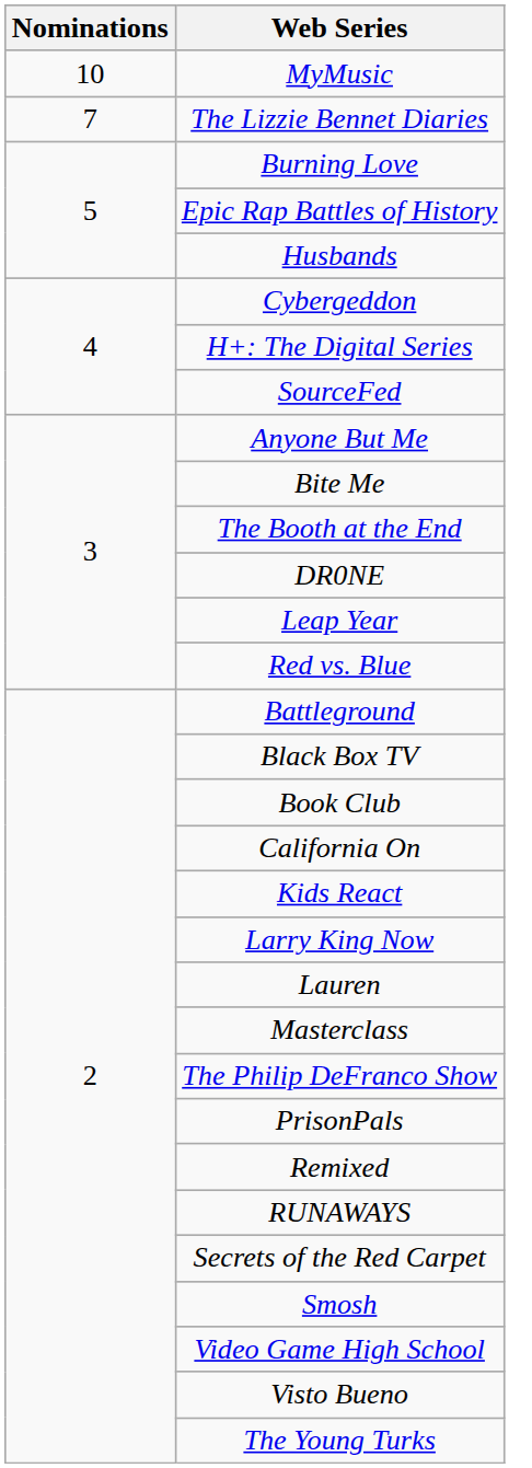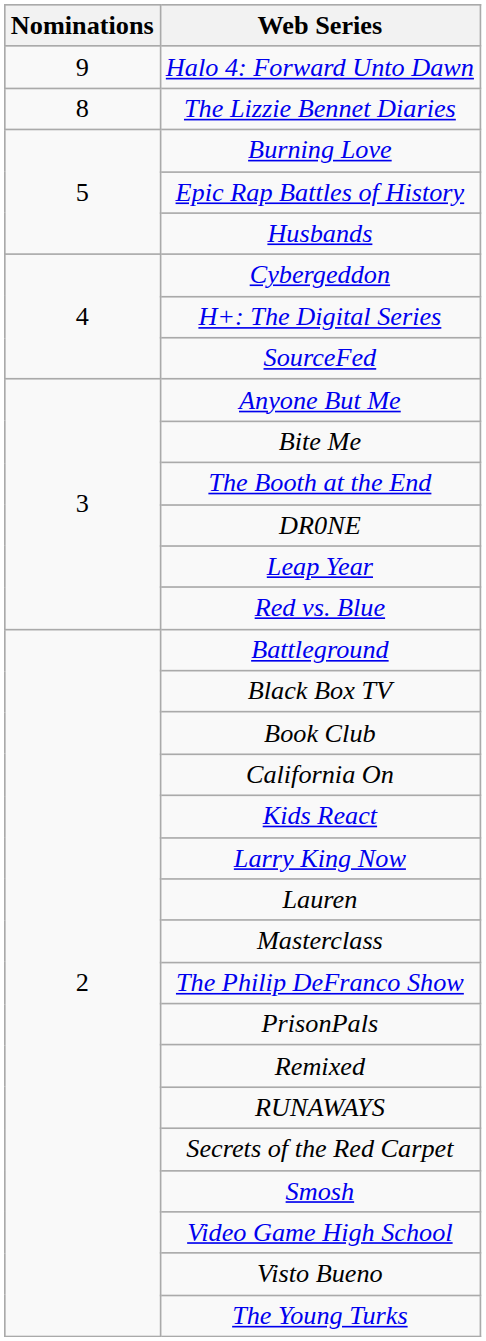- row: 10 | MyMusic
+ row: 9 | Halo 4: Forward Unto Dawn
The Lizzie Bennet Diaries | Nominations: 7 -> 8
